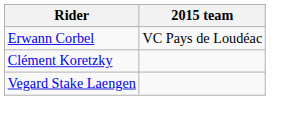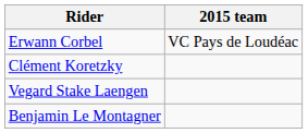+ row: Benjamin Le Montagner
